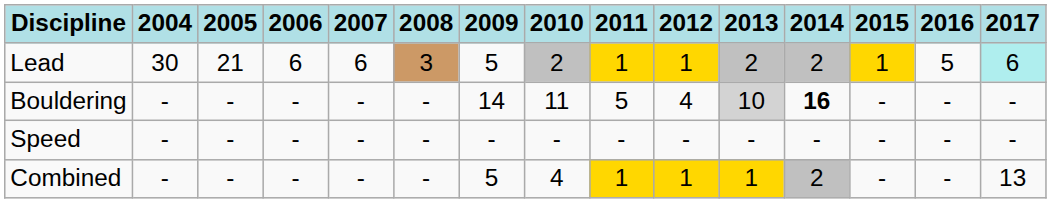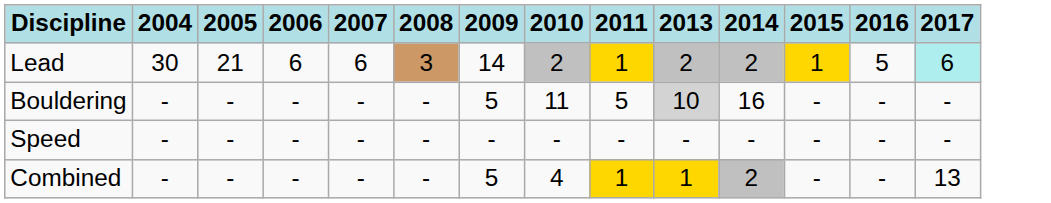- column: 2012 | 1 | 4 | - | 1
Lead | 2009: 5 -> 14
Bouldering | 2009: 14 -> 5
Bouldering | 2014: bold -> normal
